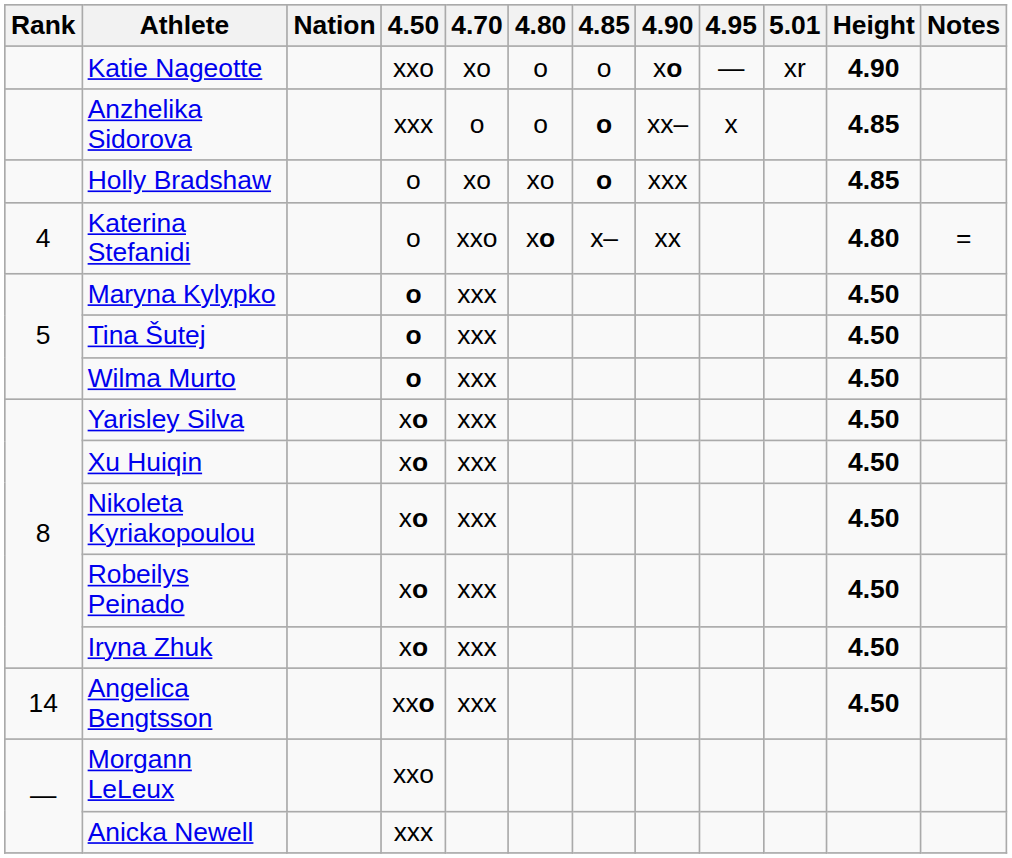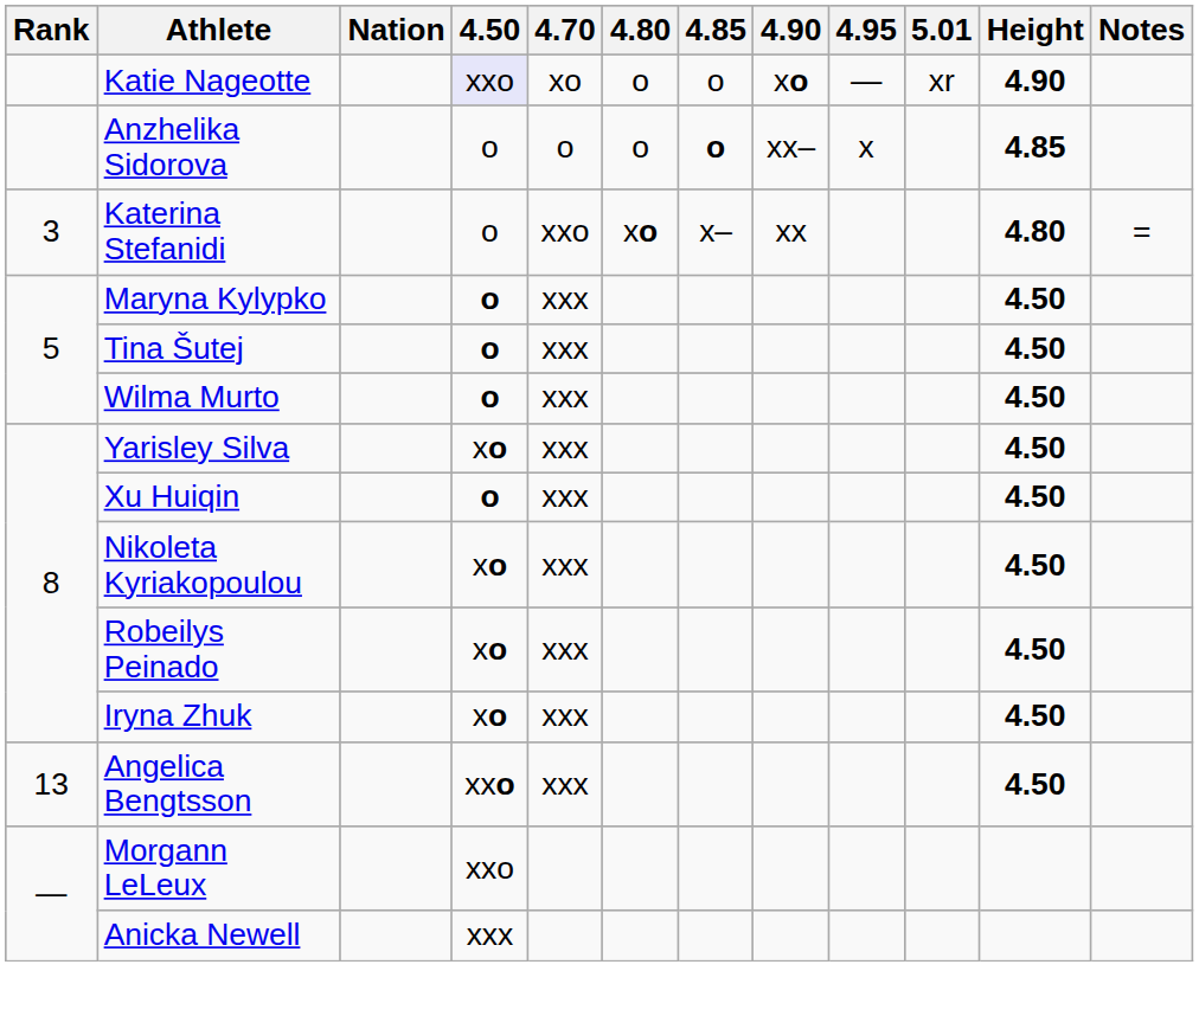Katie Nageotte | 4.50: no background -> lavender background
Anzhelika Sidorova | 4.50: xxx -> o
- row: Holly Bradshaw | o | xo | xo | o | xxx | 4.85
Katerina Stefanidi | Rank: 4 -> 3
Xu Huiqin | 4.50: xo -> o
Angelica Bengtsson | Rank: 14 -> 13
